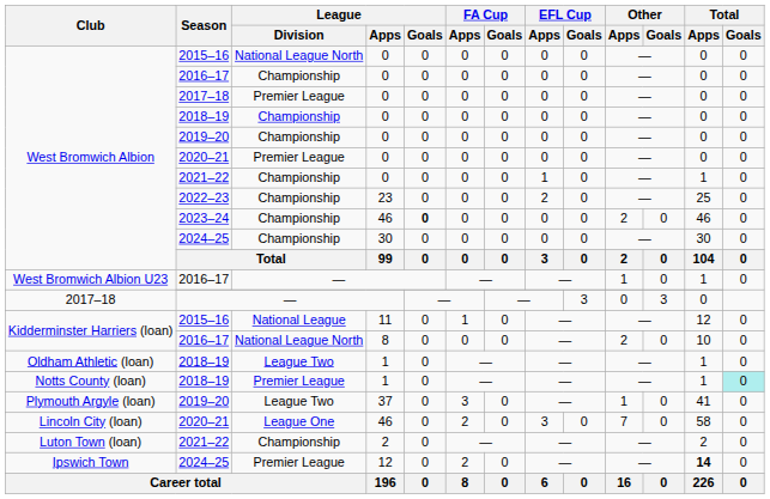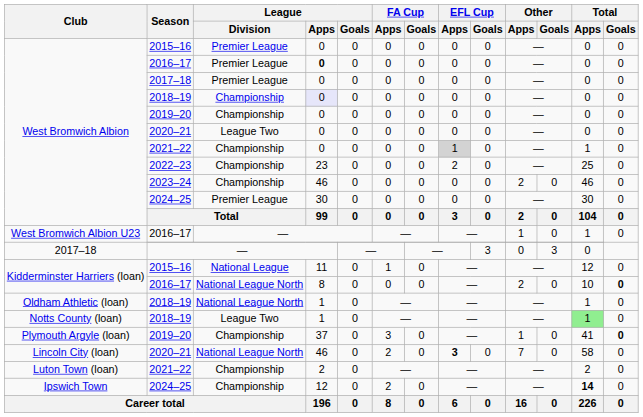West Bromwich Albion / 2015–16 | League / Division: National League North -> Premier League
West Bromwich Albion / 2016–17 | League / Division: Championship -> Premier League
West Bromwich Albion / 2016–17 | League / Apps: normal -> bold
West Bromwich Albion / 2018–19 | League / Apps: no background -> lavender background
West Bromwich Albion / 2020–21 | League / Division: Premier League -> League Two
West Bromwich Albion / 2021–22 | EFL Cup / Apps: no background -> lightgrey background
2023–24 | League / Goals: bold -> normal
West Bromwich Albion / 2024–25 | League / Division: Championship -> Premier League
Kidderminster Harriers (loan) / 2016–17 | Total / Goals: normal -> bold
Oldham Athletic (loan) / 2018–19 | League / Division: League Two -> National League North
Notts County (loan) / 2018–19 | League / Division: Premier League -> League Two
Notts County (loan) / 2018–19 | Total / Apps: no background -> lightgreen background
Notts County (loan) / 2018–19 | Total / Goals: paleturquoise background -> no background
Plymouth Argyle (loan) / 2019–20 | League / Division: League Two -> Championship
Plymouth Argyle (loan) / 2019–20 | Total / Goals: normal -> bold
Lincoln City (loan) / 2020–21 | League / Division: League One -> National League North
Lincoln City (loan) / 2020–21 | EFL Cup / Apps: normal -> bold
Ipswich Town / 2024–25 | League / Division: Premier League -> Championship
